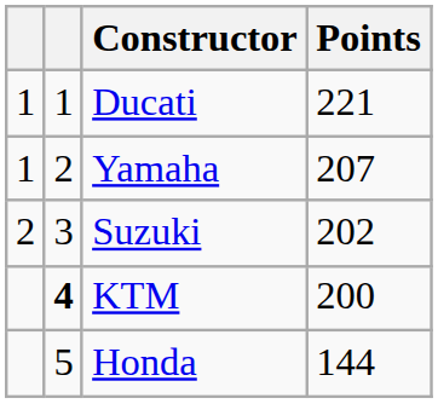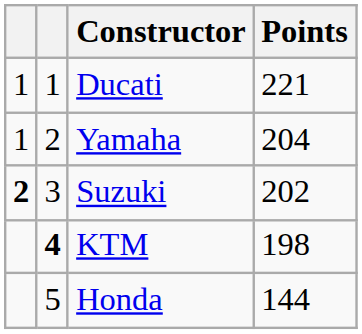Yamaha | Points: 207 -> 204
Suzuki | column 1: normal -> bold
KTM | Points: 200 -> 198
